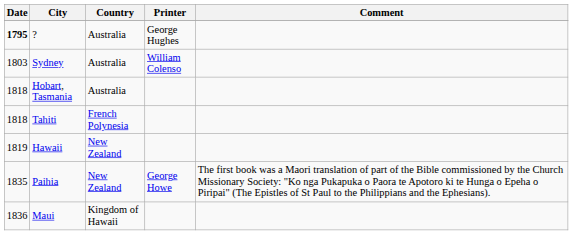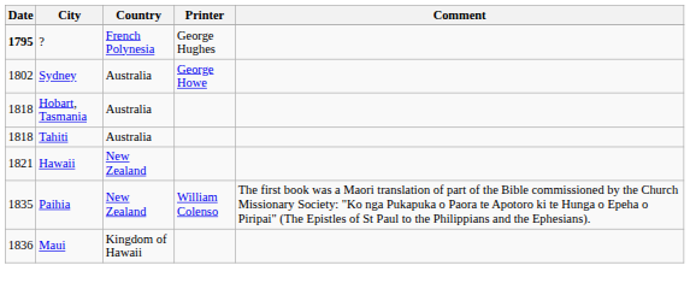? | Country: Australia -> French Polynesia
Sydney | Date: 1803 -> 1802
Sydney | Printer: William Colenso -> George Howe
Tahiti | Country: French Polynesia -> Australia
Hawaii | Date: 1819 -> 1821
Paihia | Printer: George Howe -> William Colenso
